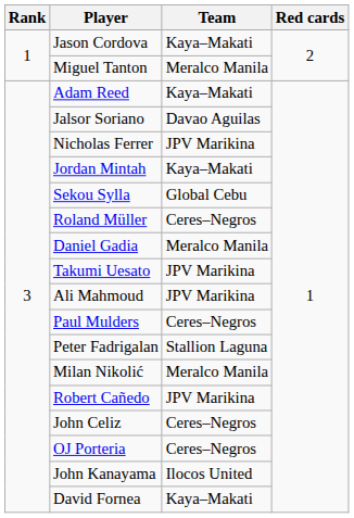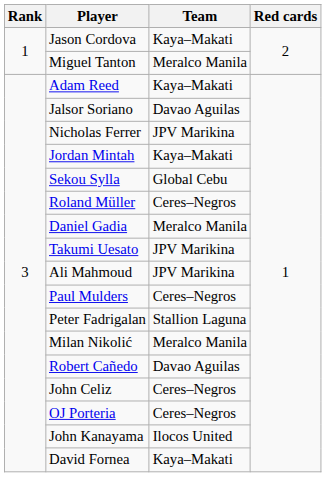Robert Cañedo | Team: JPV Marikina -> Davao Aguilas
